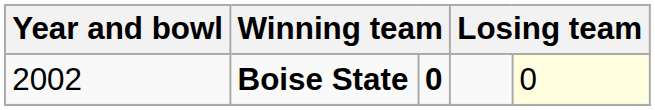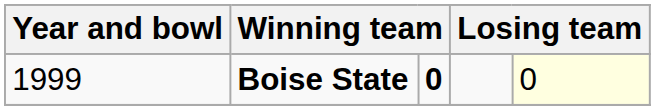Boise State | Year and bowl: 2002 -> 1999
